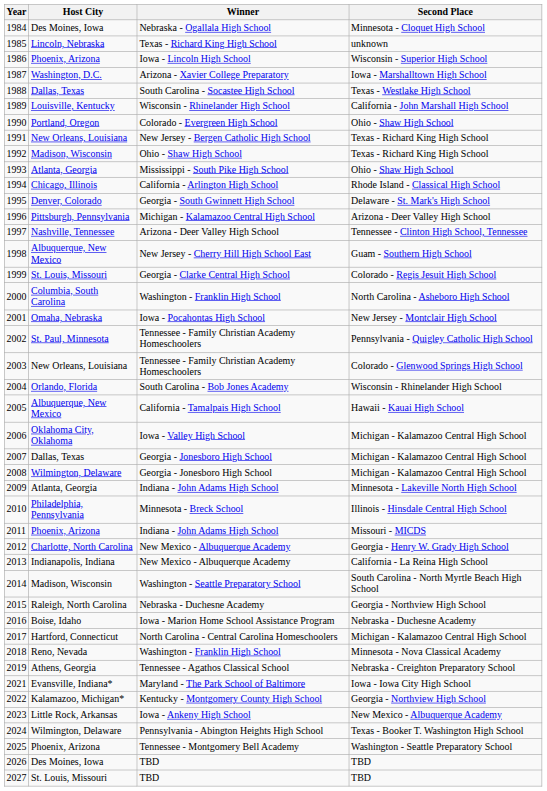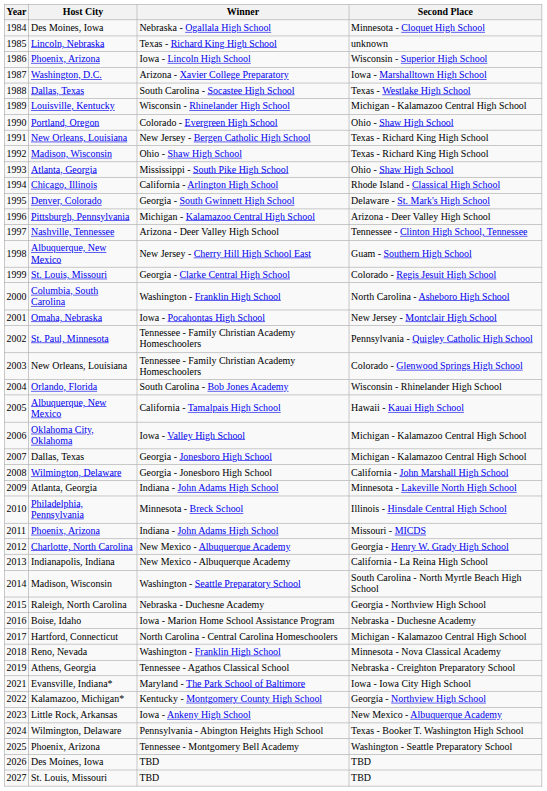1989 | Second Place: California - John Marshall High School -> Michigan - Kalamazoo Central High School
2008 | Second Place: Michigan - Kalamazoo Central High School -> California - John Marshall High School
